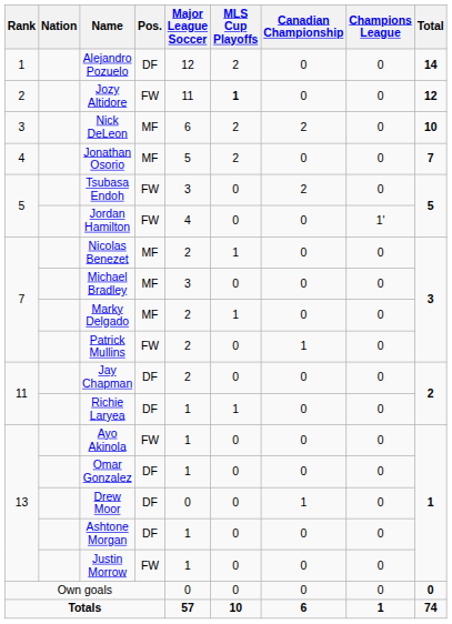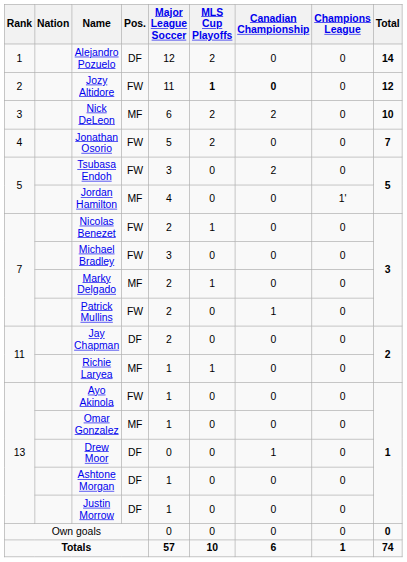Jozy Altidore | Canadian Championship: normal -> bold
Jonathan Osorio | Pos.: MF -> FW
Jordan Hamilton | Pos.: FW -> MF
Nicolas Benezet | Pos.: MF -> FW
Michael Bradley | Pos.: MF -> FW
Richie Laryea | Pos.: DF -> MF
Omar Gonzalez | Pos.: DF -> MF
Justin Morrow | Pos.: FW -> DF
